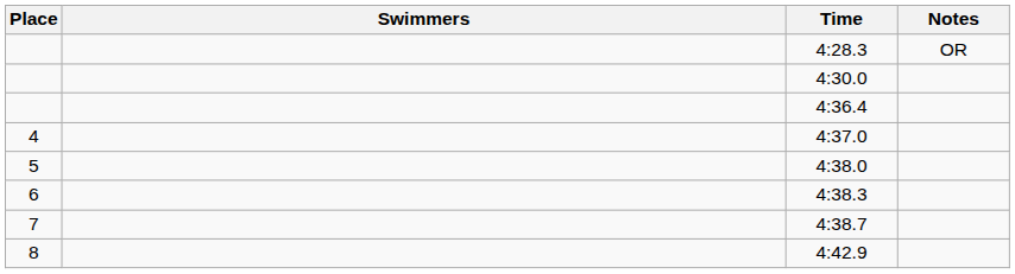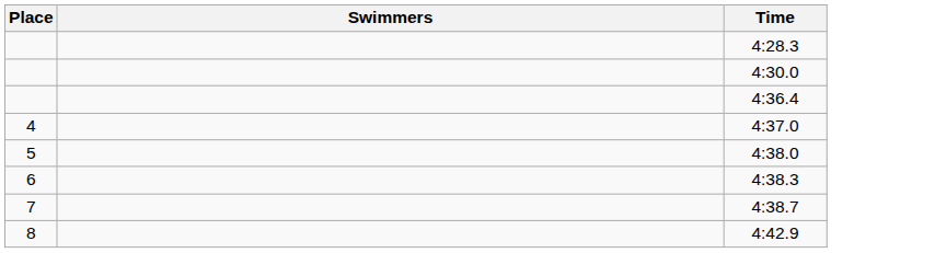- column: Notes | OR
